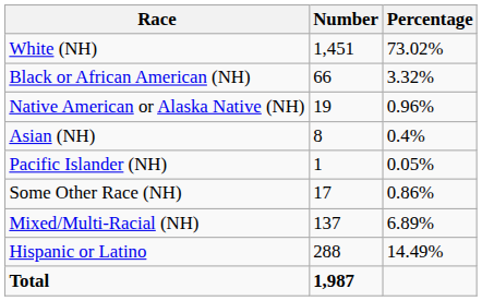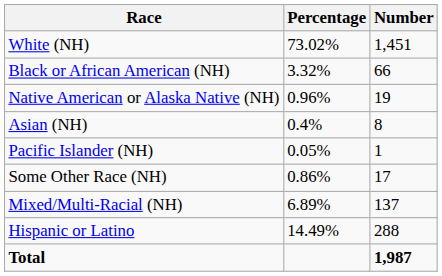columns swapped: Number <-> Percentage
